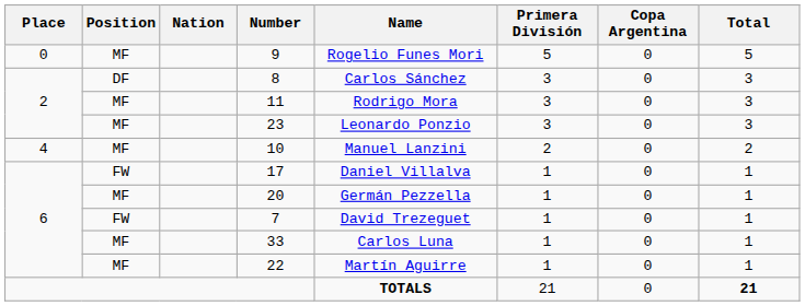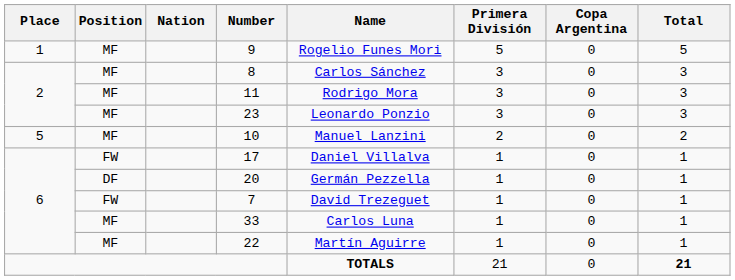9 | Place: 0 -> 1
8 | Position: DF -> MF
10 | Place: 4 -> 5
20 | Position: MF -> DF
